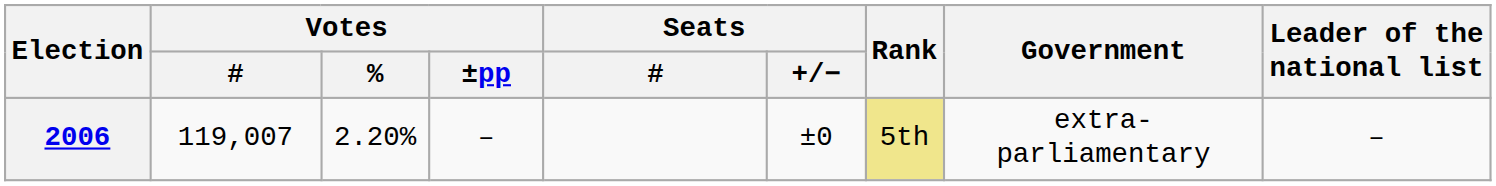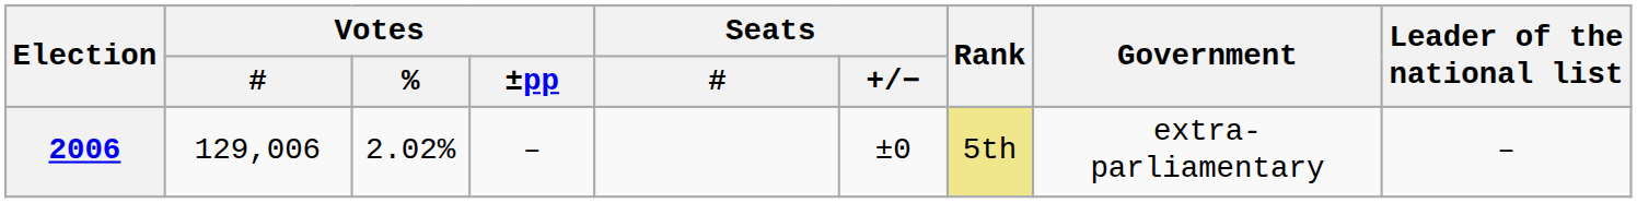2006 | Votes / #: 119,007 -> 129,006
2006 | Votes / %: 2.20% -> 2.02%
